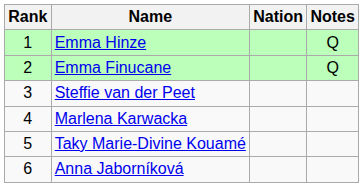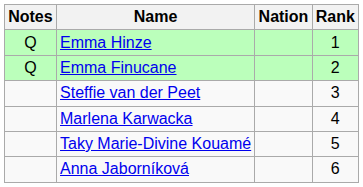columns swapped: Rank <-> Notes
